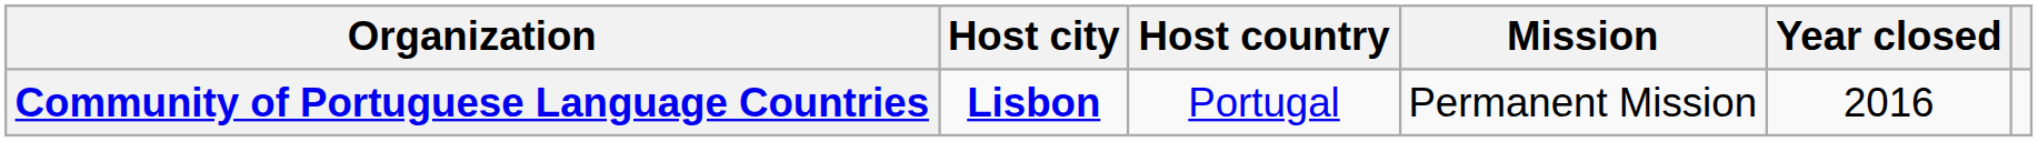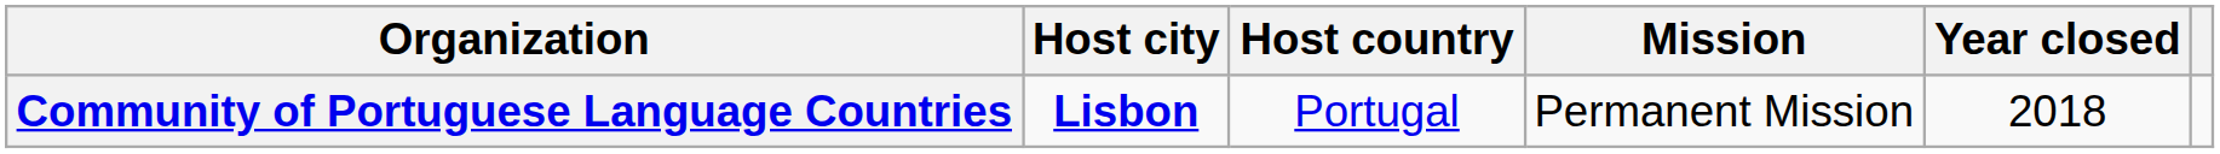Community of Portuguese Language Countries | Year closed: 2016 -> 2018
